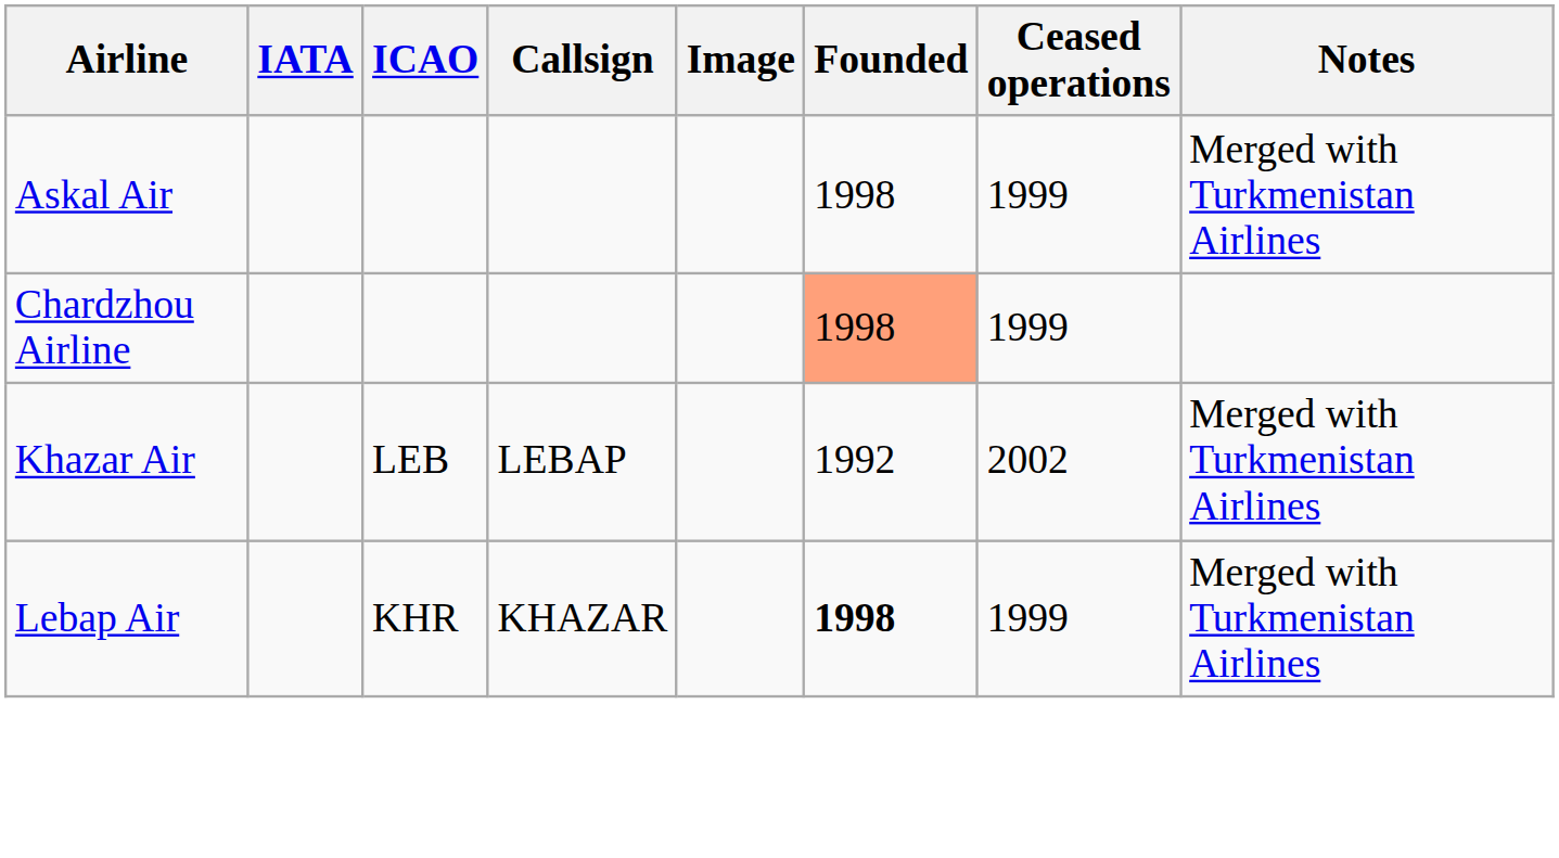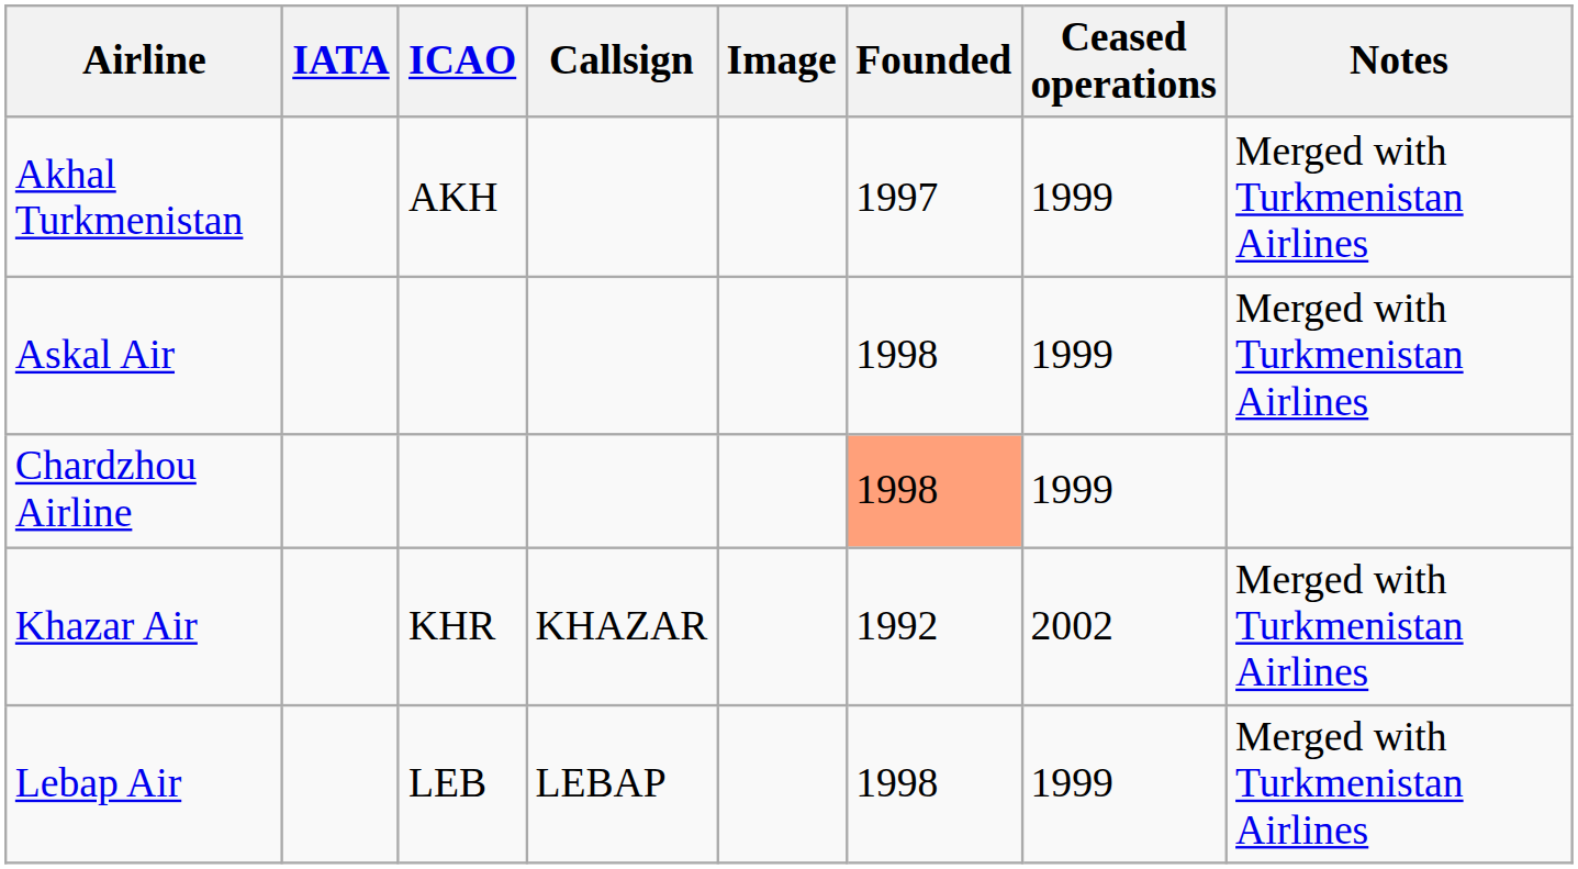+ row: Akhal Turkmenistan | AKH | 1997 | 1999 | Merged with Turkmenistan Airlines
Khazar Air | ICAO: LEB -> KHR
Khazar Air | Callsign: LEBAP -> KHAZAR
Lebap Air | ICAO: KHR -> LEB
Lebap Air | Callsign: KHAZAR -> LEBAP
Lebap Air | Founded: bold -> normal
